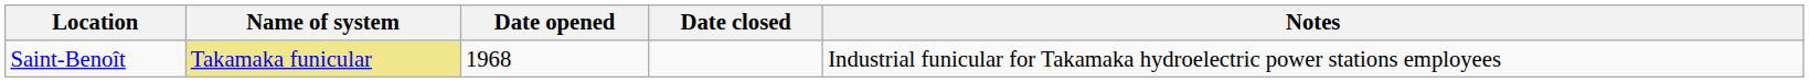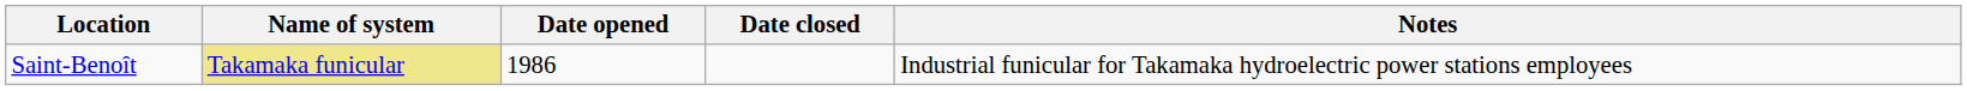Saint-Benoît | Date opened: 1968 -> 1986
